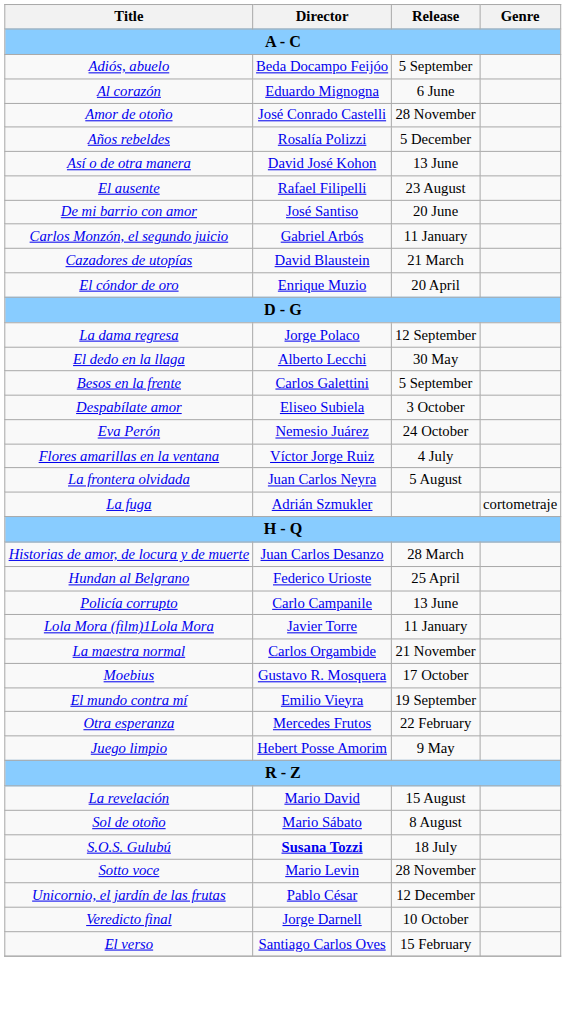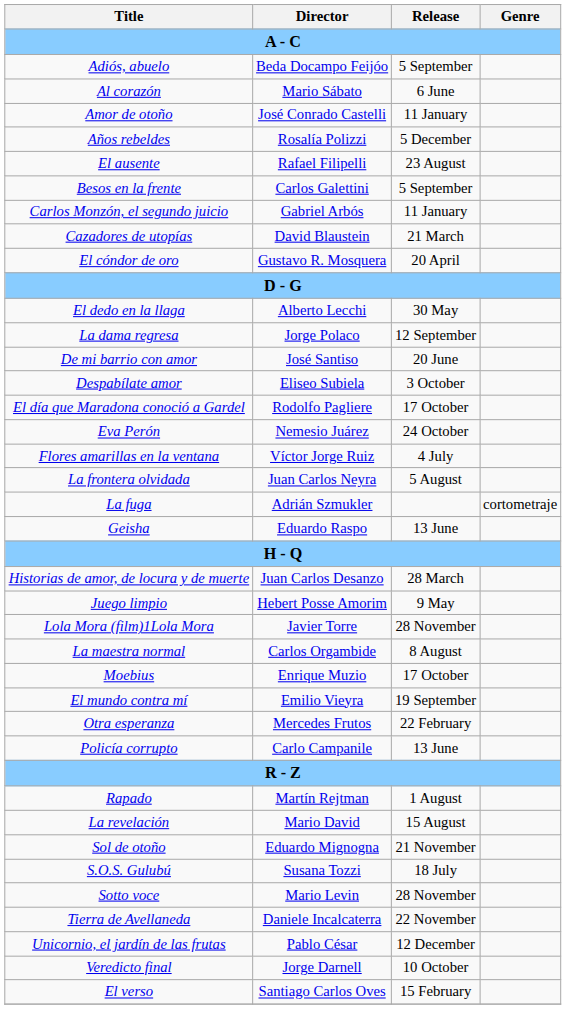Al corazón | Director: Eduardo Mignogna -> Mario Sábato
Amor de otoño | Release: 28 November -> 11 January
- row: Así o de otra manera | David José Kohon | 13 June
rows swapped: Besos en la frente <-> De mi barrio con amor
El cóndor de oro | Director: Enrique Muzio -> Gustavo R. Mosquera
rows swapped: La dama regresa <-> El dedo en la llaga
+ row: El día que Maradona conoció a Gardel | Rodolfo Pagliere | 17 October
+ row: Geisha | Eduardo Raspo | 13 June
- row: Hundan al Belgrano | Federico Urioste | 25 April
rows swapped: Juego limpio <-> Policía corrupto
Lola Mora (film)1Lola Mora | Release: 11 January -> 28 November
La maestra normal | Release: 21 November -> 8 August
Moebius | Director: Gustavo R. Mosquera -> Enrique Muzio
+ row: Rapado | Martín Rejtman | 1 August
Sol de otoño | Director: Mario Sábato -> Eduardo Mignogna
Sol de otoño | Release: 8 August -> 21 November
S.O.S. Gulubú | Director: bold -> normal
+ row: Tierra de Avellaneda | Daniele Incalcaterra | 22 November
